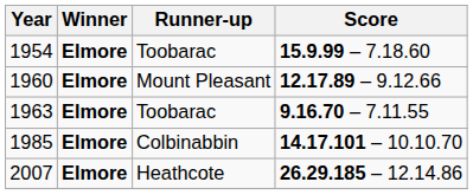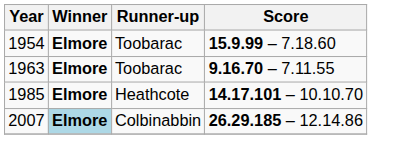- row: 1960 | Elmore | Mount Pleasant | 12.17.89 – 9.12.66
1985 | Runner-up: Colbinabbin -> Heathcote
2007 | Winner: no background -> lightblue background
2007 | Runner-up: Heathcote -> Colbinabbin
